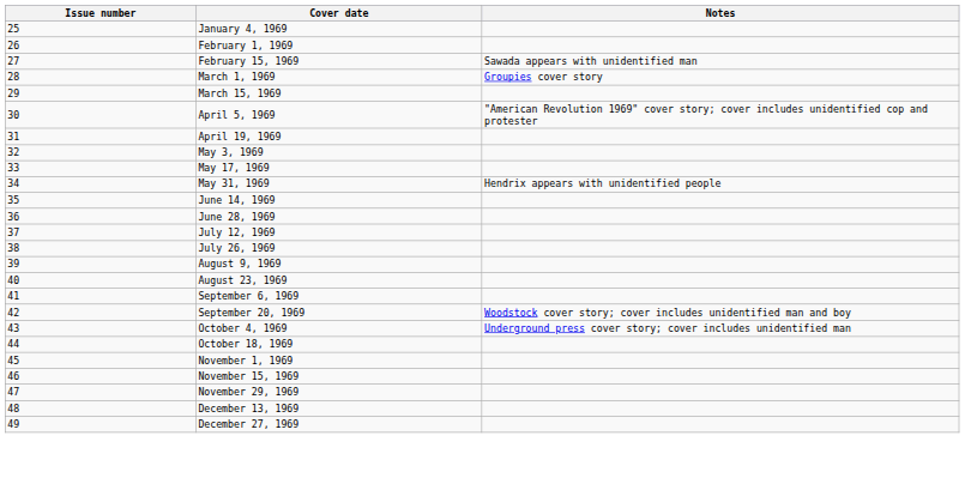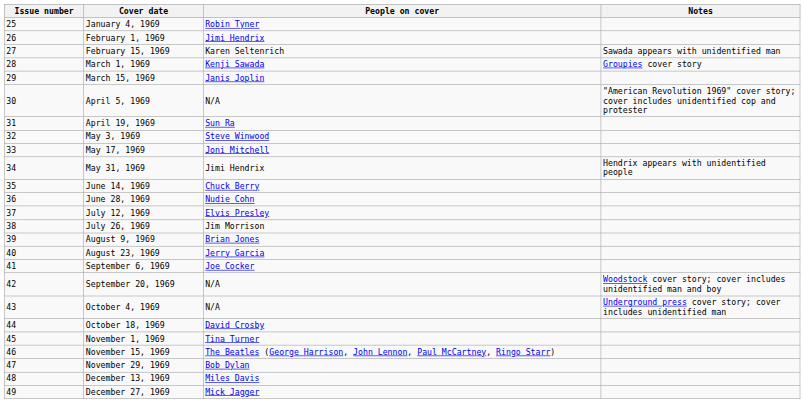+ column: People on cover | Robin Tyner | Jimi Hendrix | Karen Seltenrich | Kenji Sawada | Janis Joplin | N/A | Sun Ra | Steve Winwood | Joni Mitchell | Jimi Hendrix | Chuck Berry | Nudie Cohn | Elvis Presley | Jim Morrison | Brian Jones | Jerry Garcia | Joe Cocker | N/A | N/A | David Crosby | Tina Turner | The Beatles (George Harrison, John Lennon, Paul McCartney, Ringo Starr) | Bob Dylan | Miles Davis | Mick Jagger
